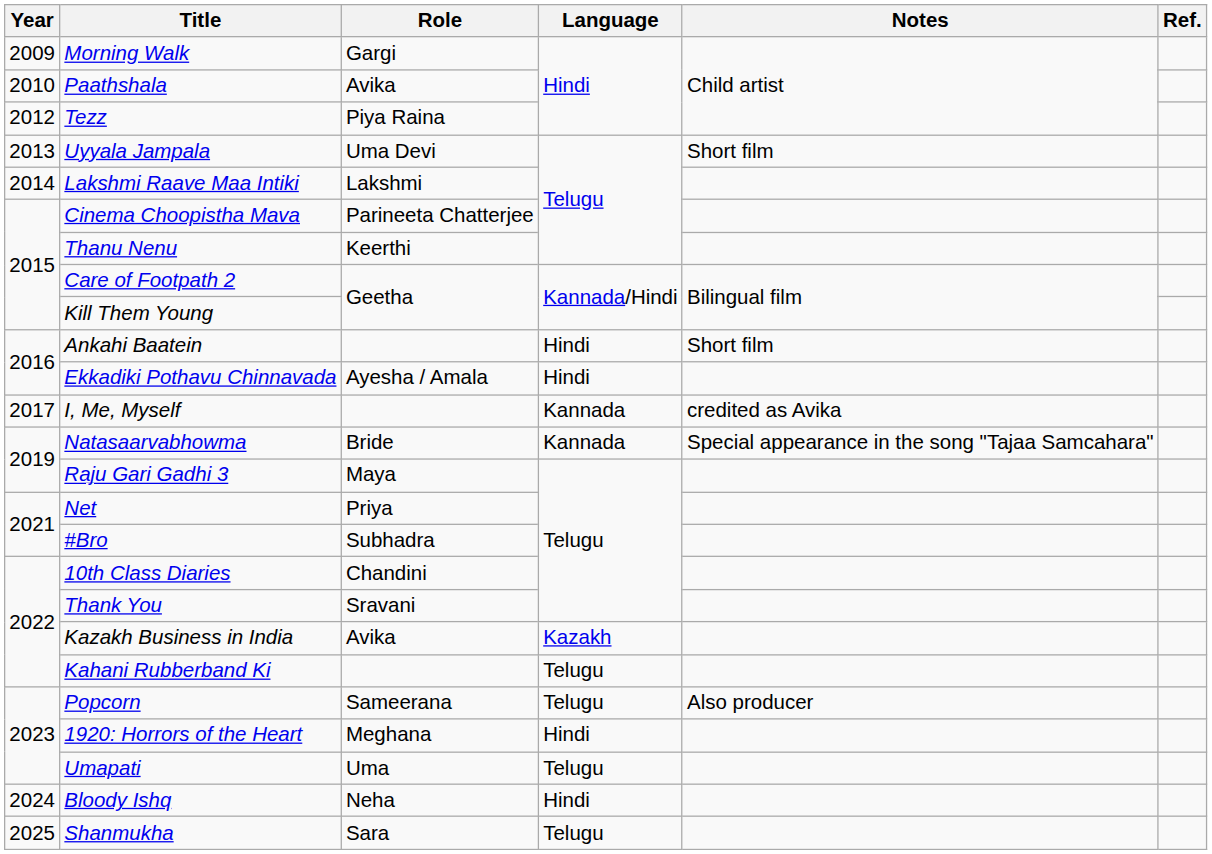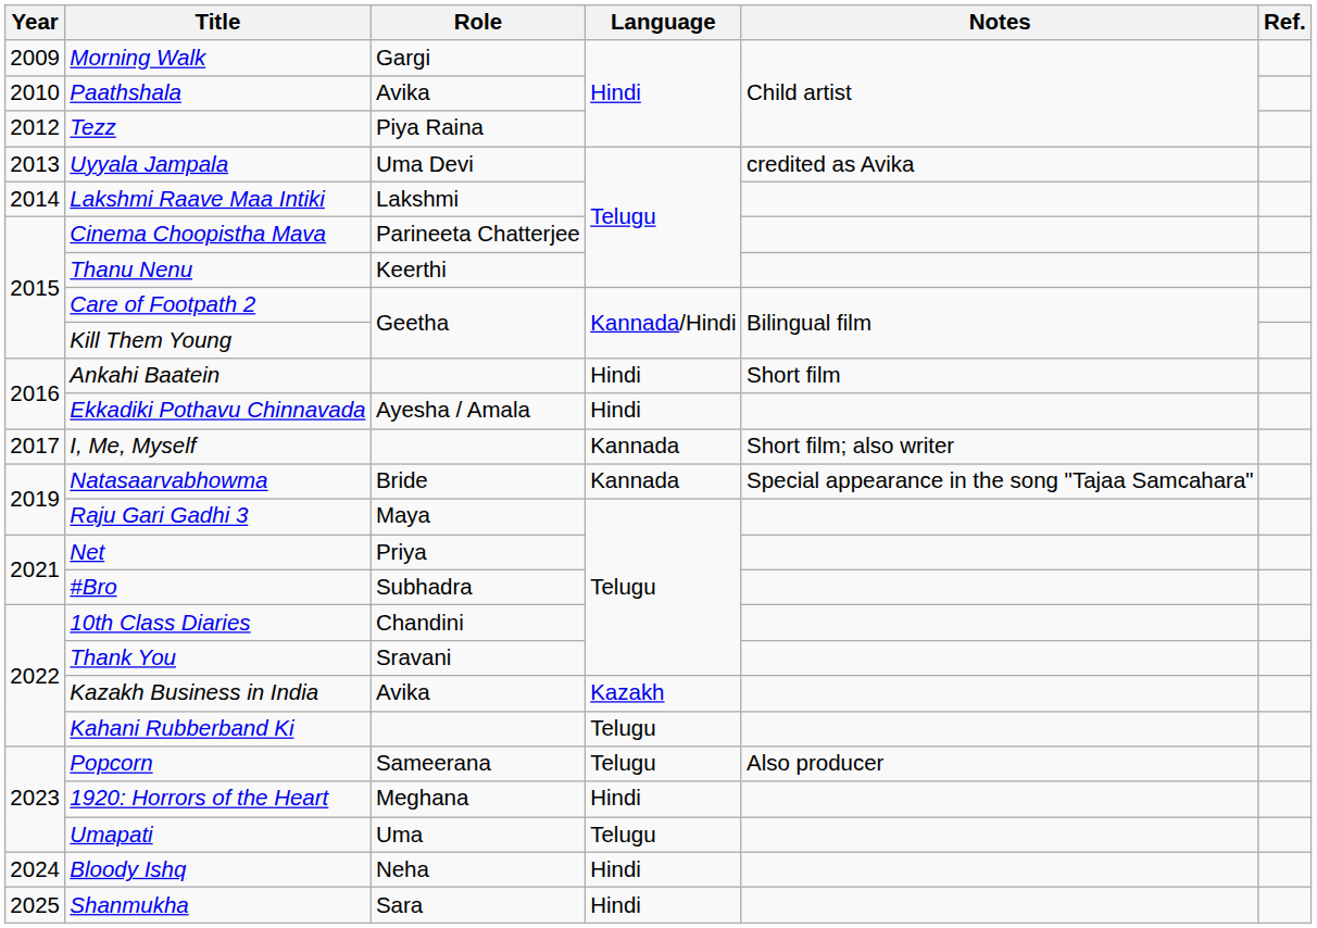Uyyala Jampala | Notes: Short film -> credited as Avika
I, Me, Myself | Notes: credited as Avika -> Short film; also writer
Shanmukha | Language: Telugu -> Hindi
